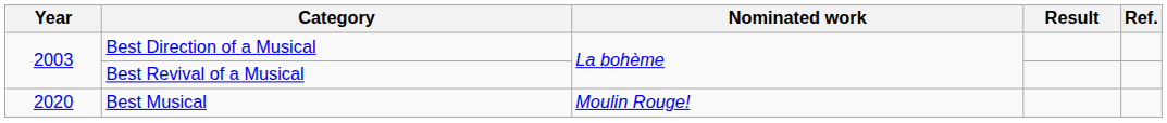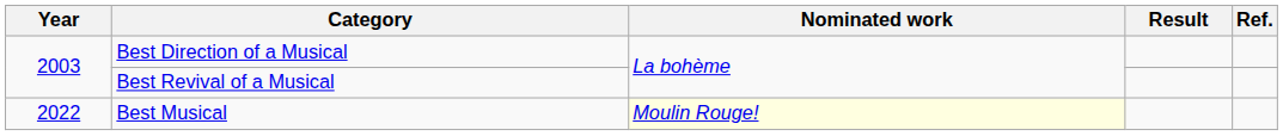Best Musical | Year: 2020 -> 2022
Best Musical | Nominated work: no background -> lightyellow background
